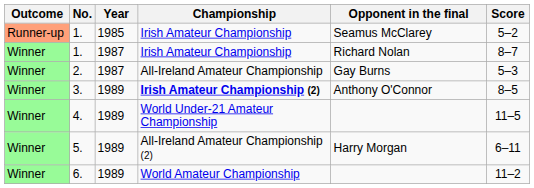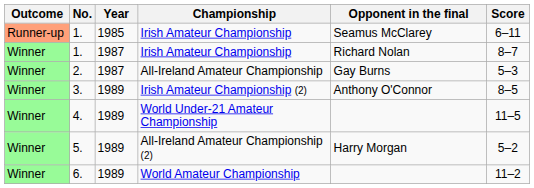1. / 1985 | Score: 5–2 -> 6–11
3. | Championship: bold -> normal
5. | Score: 6–11 -> 5–2
